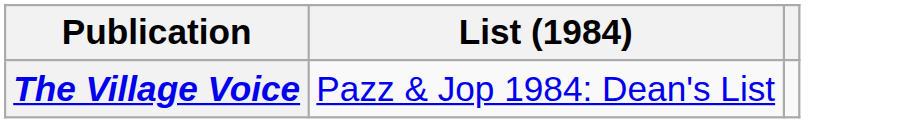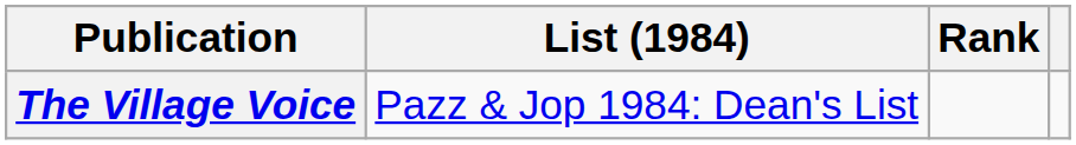+ column: Rank
